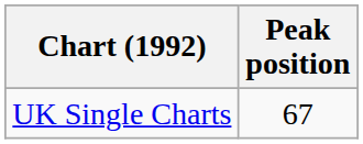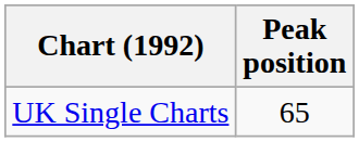UK Single Charts | Peak position: 67 -> 65
